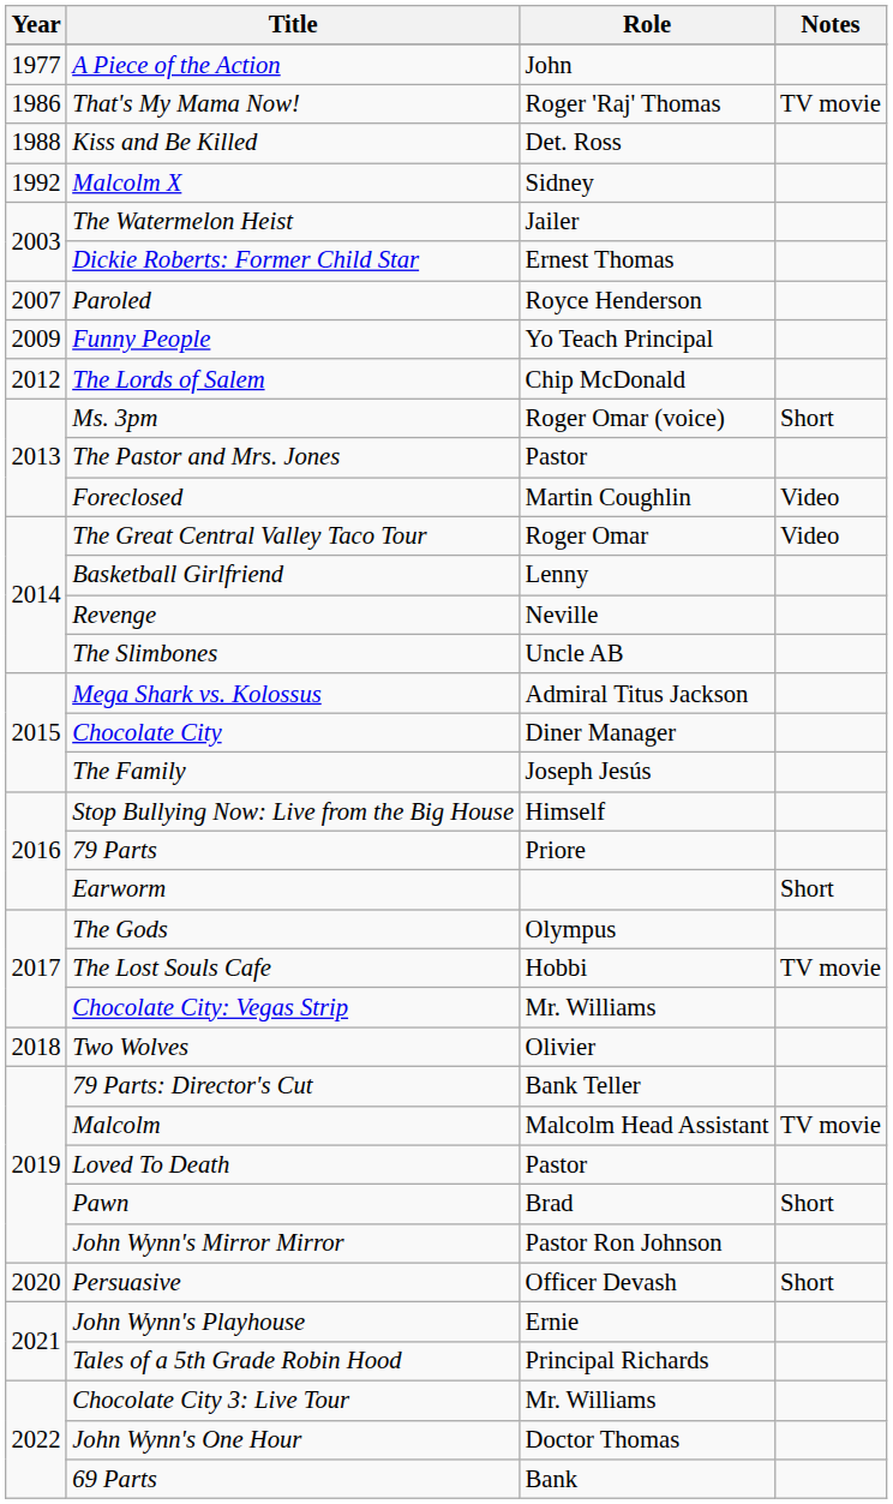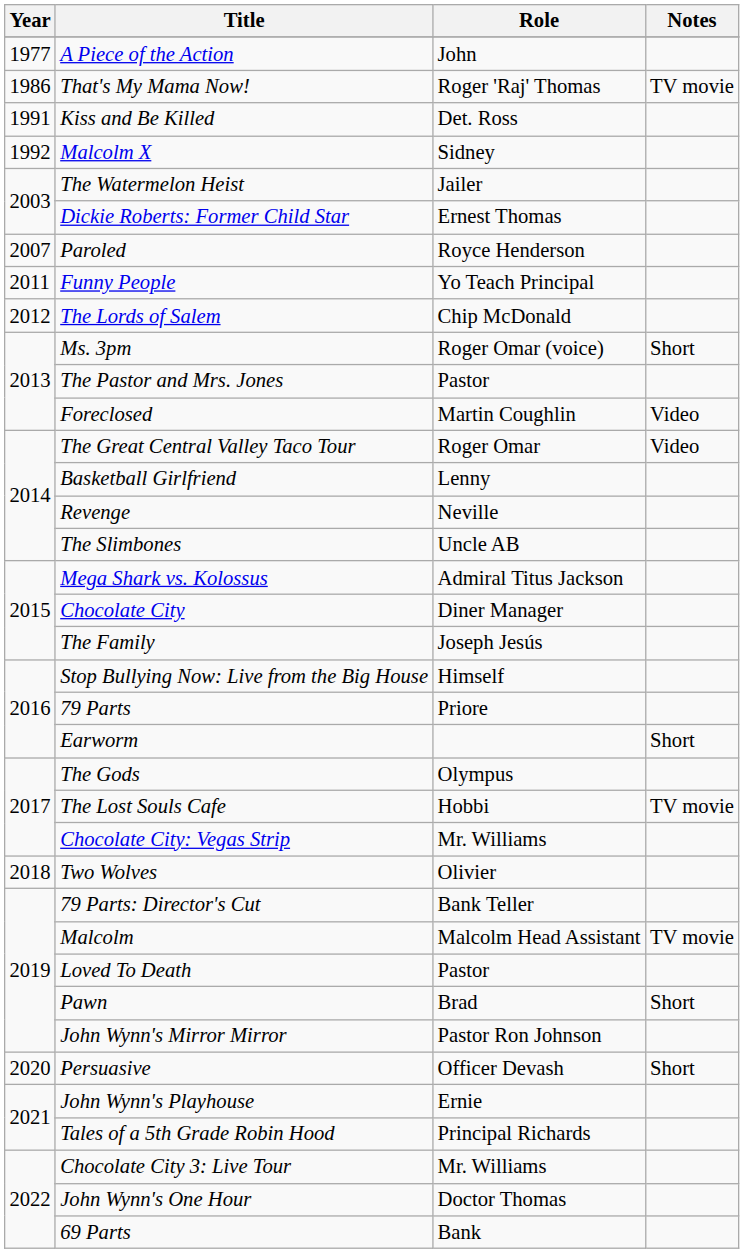Kiss and Be Killed | Year: 1988 -> 1991
Funny People | Year: 2009 -> 2011
